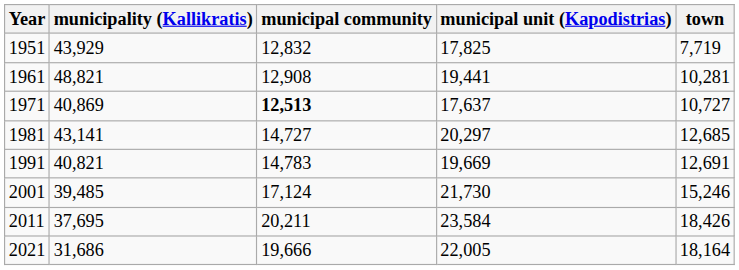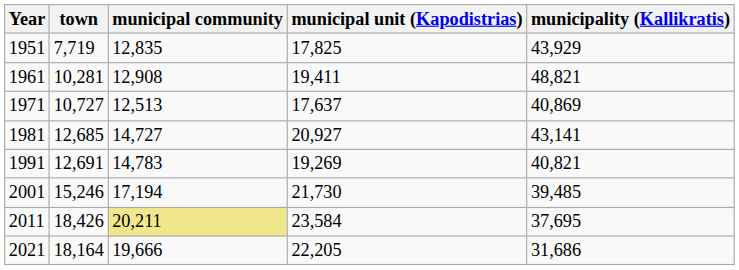columns swapped: town <-> municipality (Kallikratis)
1951 | municipal community: 12,832 -> 12,835
1961 | municipal unit (Kapodistrias): 19,441 -> 19,411
1971 | municipal community: bold -> normal
1981 | municipal unit (Kapodistrias): 20,297 -> 20,927
1991 | municipal unit (Kapodistrias): 19,669 -> 19,269
2001 | municipal community: 17,124 -> 17,194
2011 | municipal community: no background -> khaki background
2021 | municipal unit (Kapodistrias): 22,005 -> 22,205
